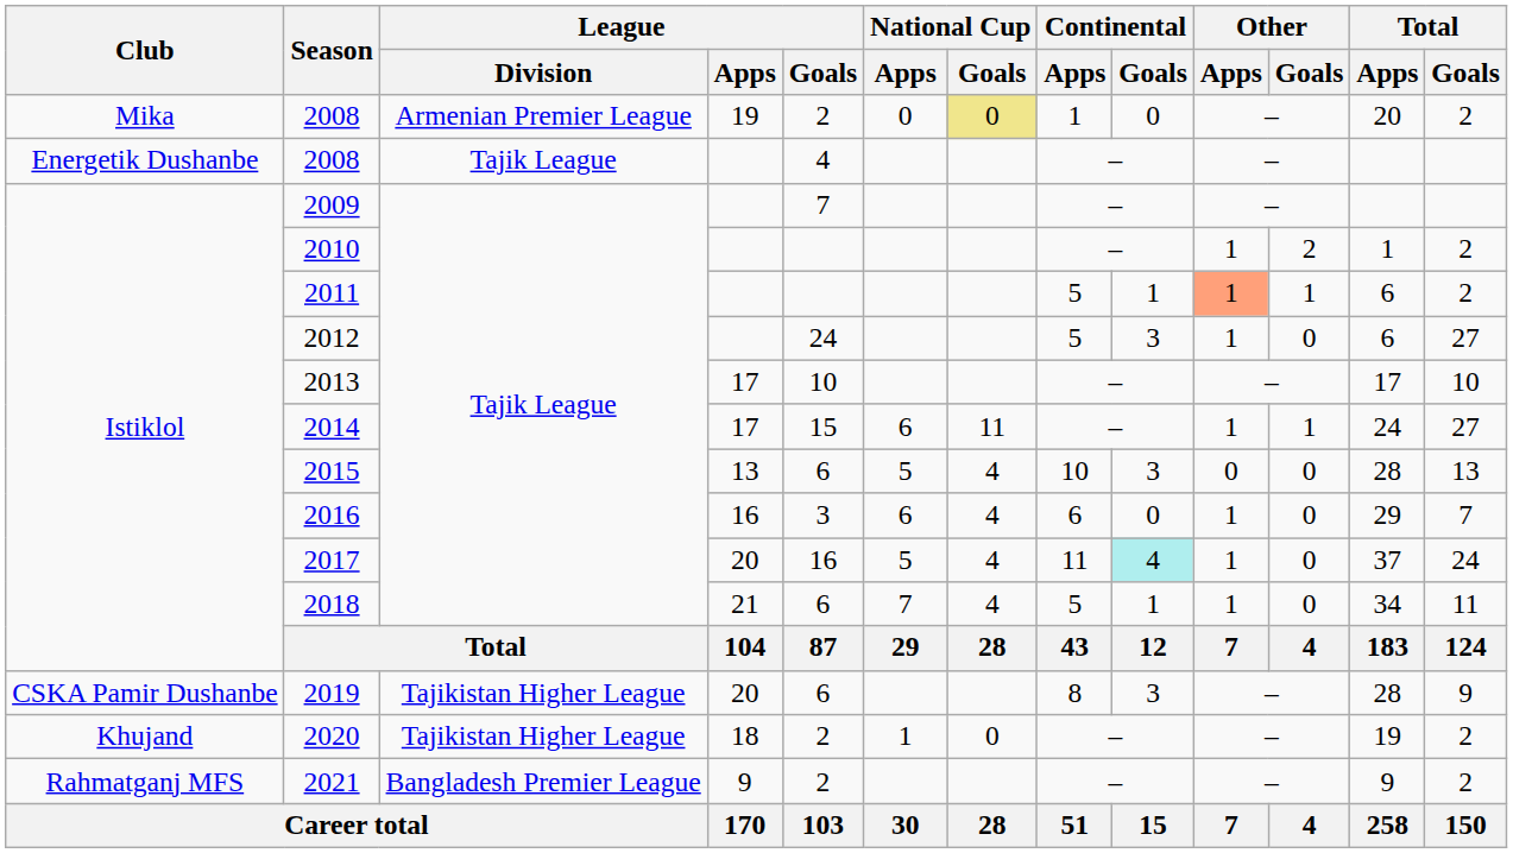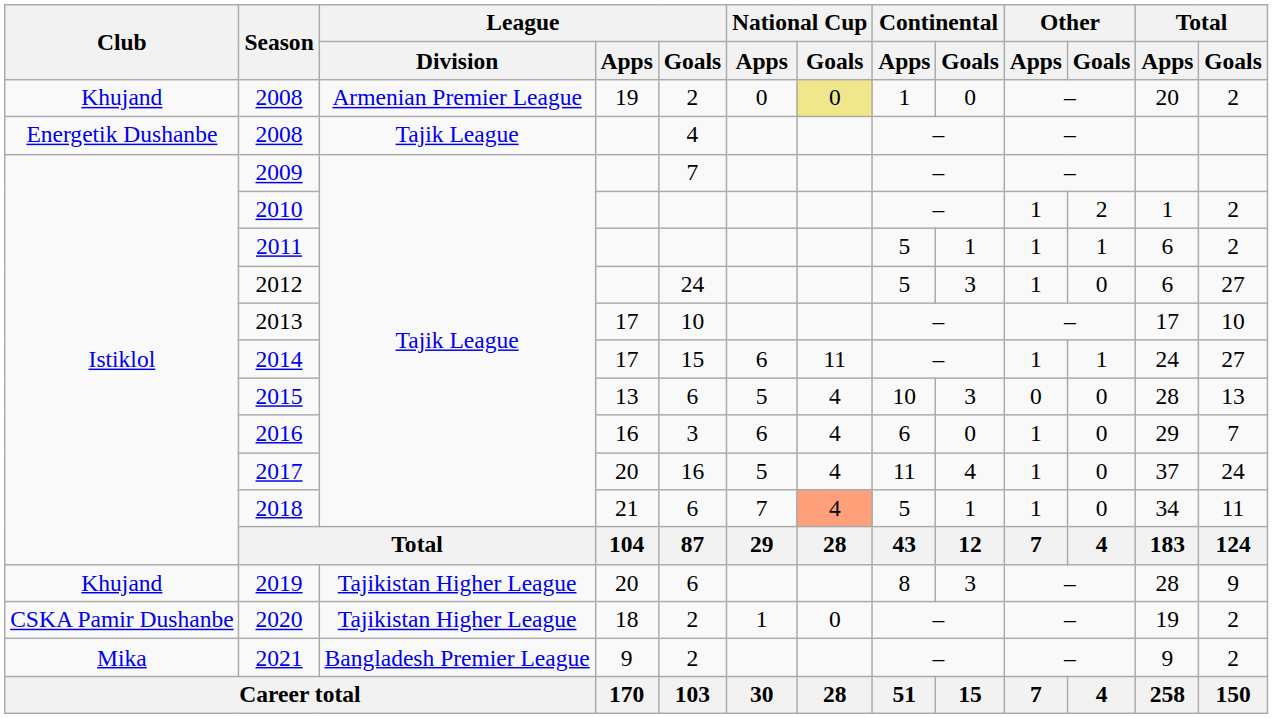2008 / 19 | Club: Mika -> Khujand
2011 | Other / Apps: lightsalmon background -> no background
2017 | Continental / Goals: paleturquoise background -> no background
2018 | National Cup / Goals: no background -> lightsalmon background
2019 | Club: CSKA Pamir Dushanbe -> Khujand
2020 | Club: Khujand -> CSKA Pamir Dushanbe
2021 | Club: Rahmatganj MFS -> Mika
